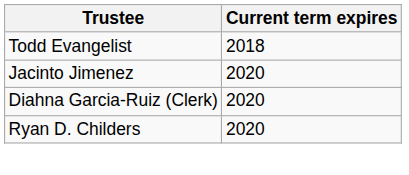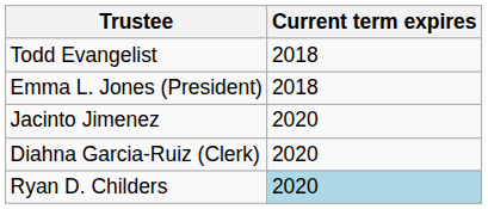+ row: Emma L. Jones (President) | 2018
Ryan D. Childers | Current term expires: no background -> lightblue background
